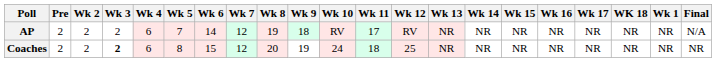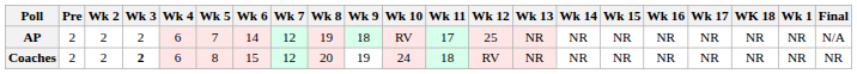AP | Wk 12: RV -> 25
Coaches | Wk 12: 25 -> RV
